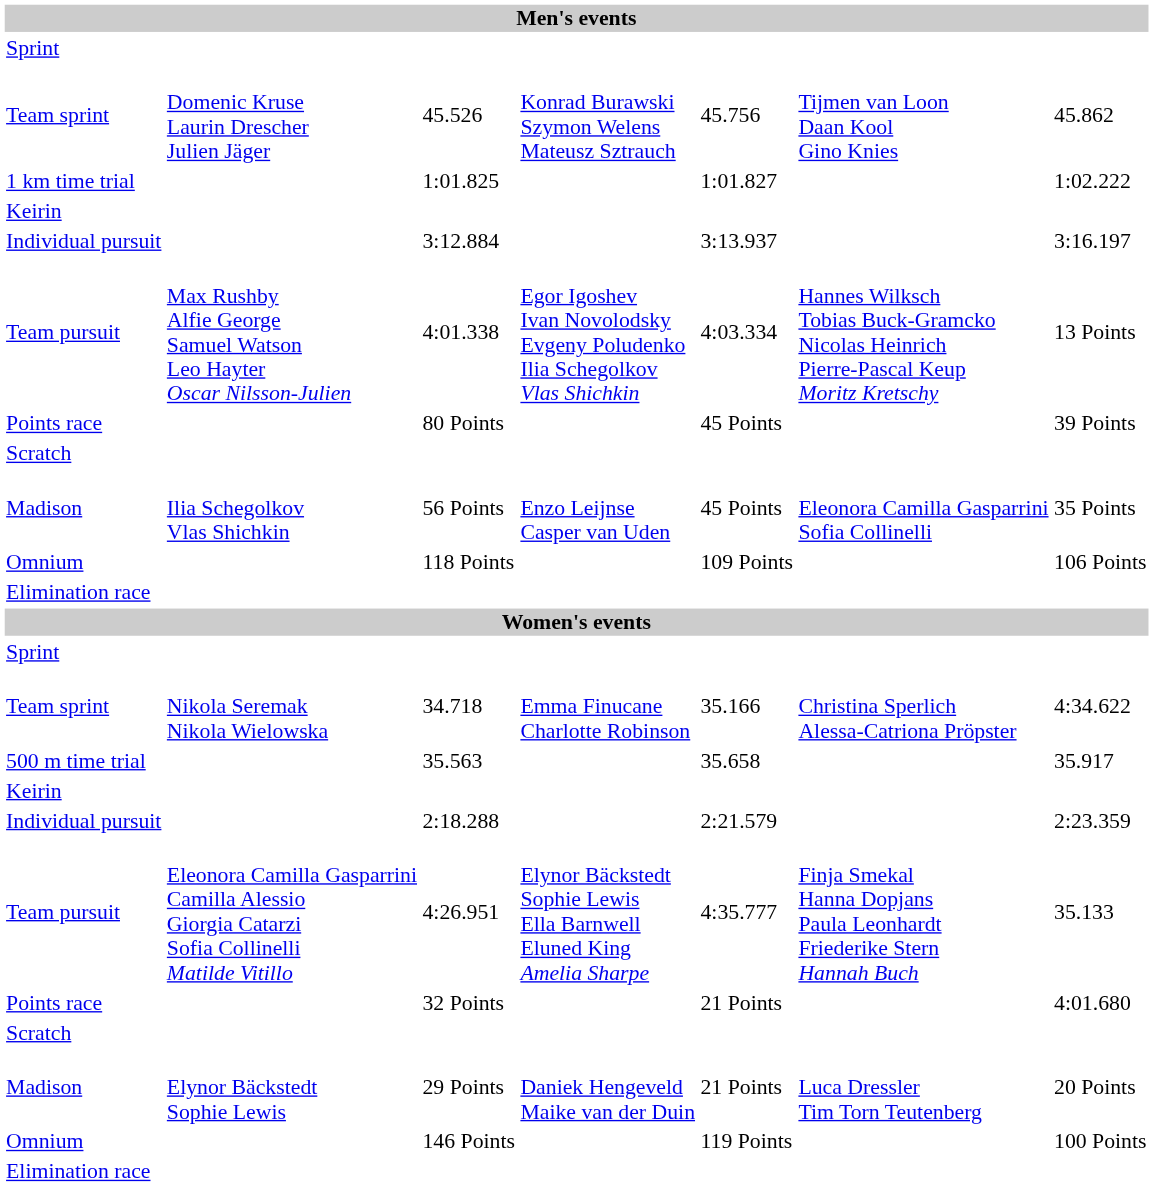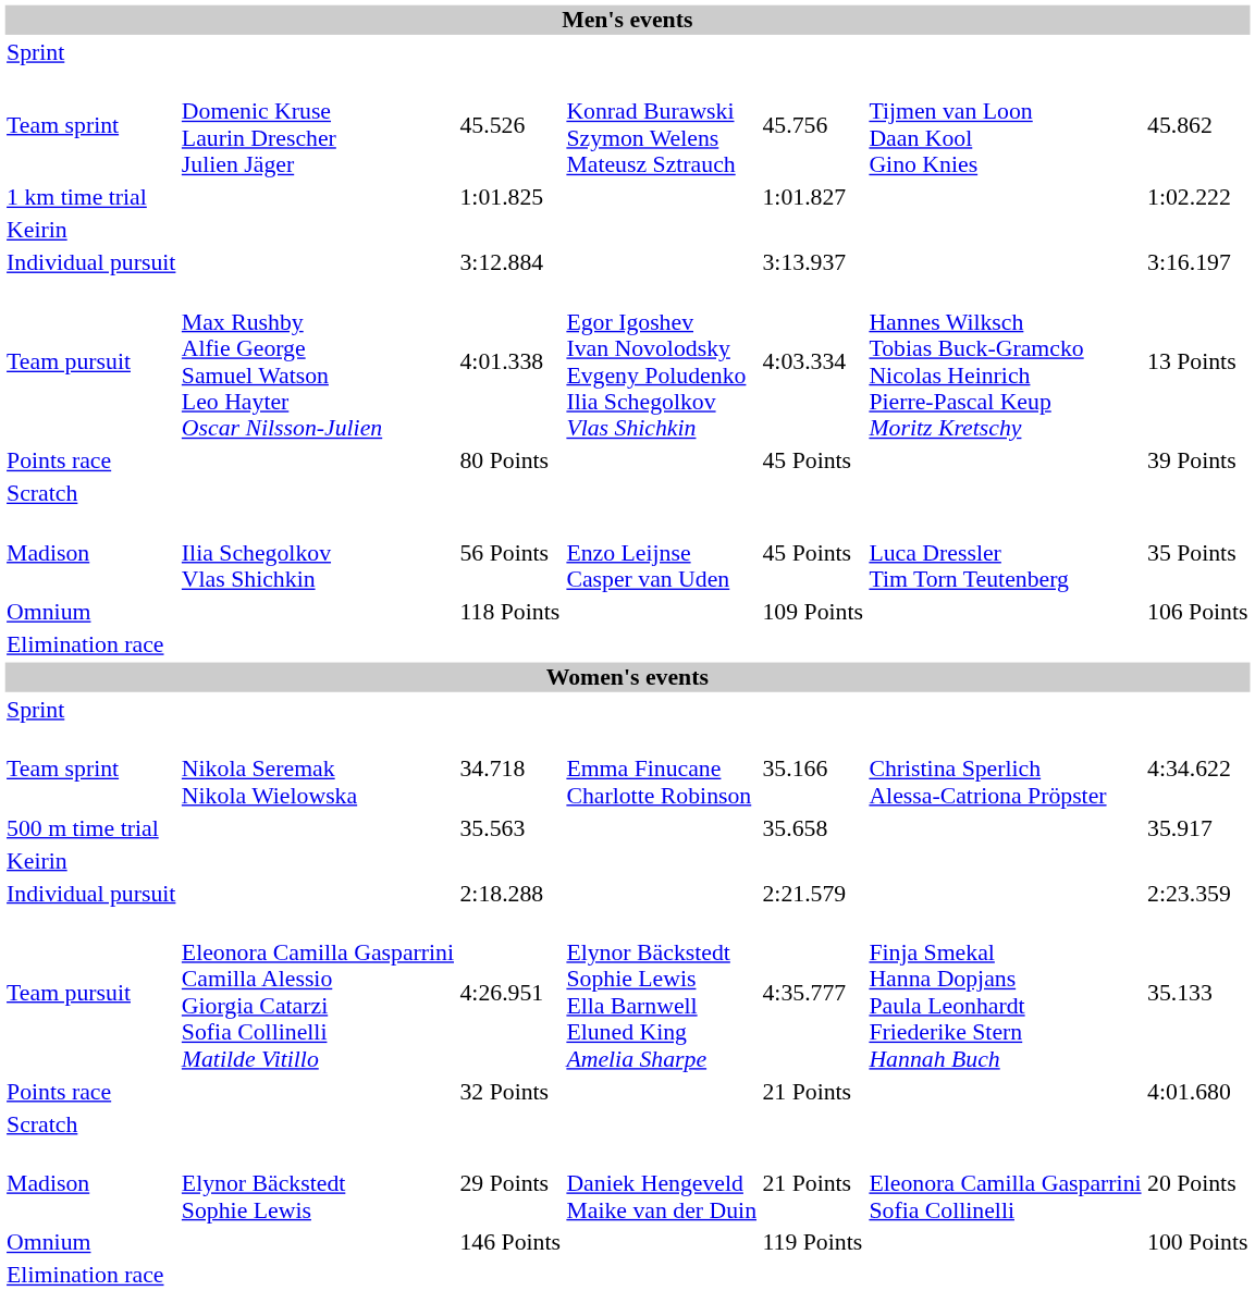56 Points | column 6: Eleonora Camilla Gasparrini Sofia Collinelli -> Luca Dressler Tim Torn Teutenberg
29 Points | column 6: Luca Dressler Tim Torn Teutenberg -> Eleonora Camilla Gasparrini Sofia Collinelli
